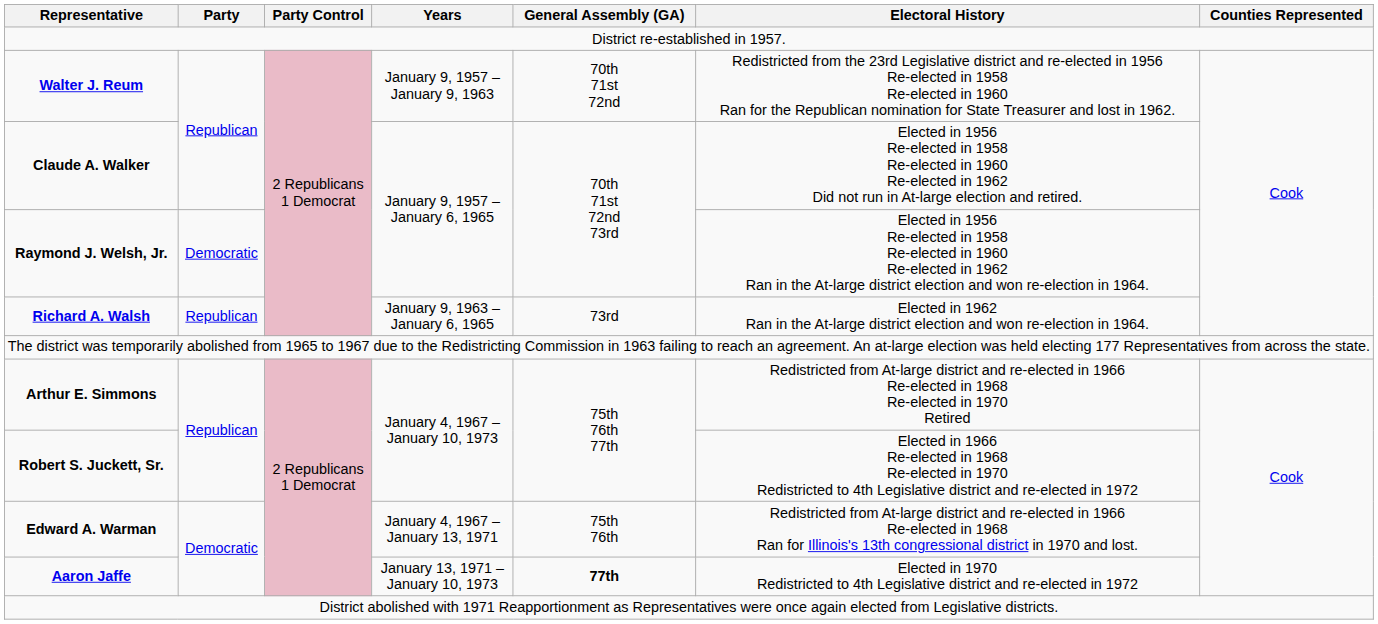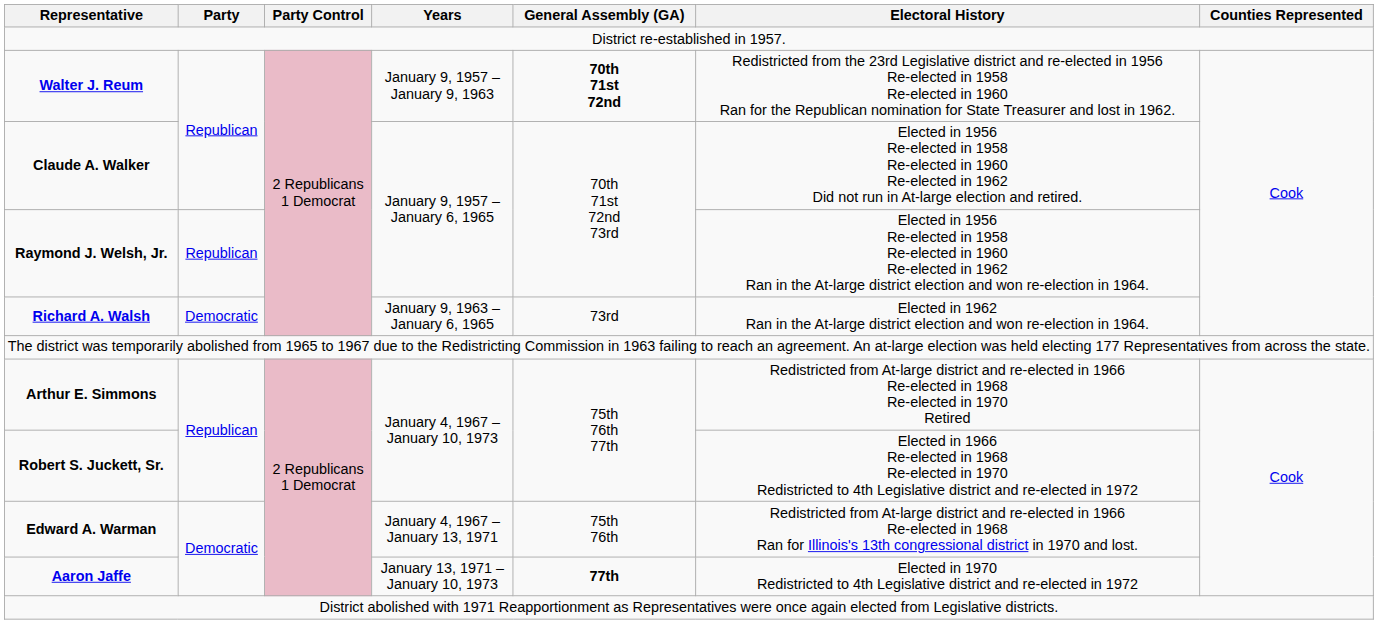Walter J. Reum | General Assembly (GA): normal -> bold
Raymond J. Welsh, Jr. | Party: Democratic -> Republican
Richard A. Walsh | Party: Republican -> Democratic
